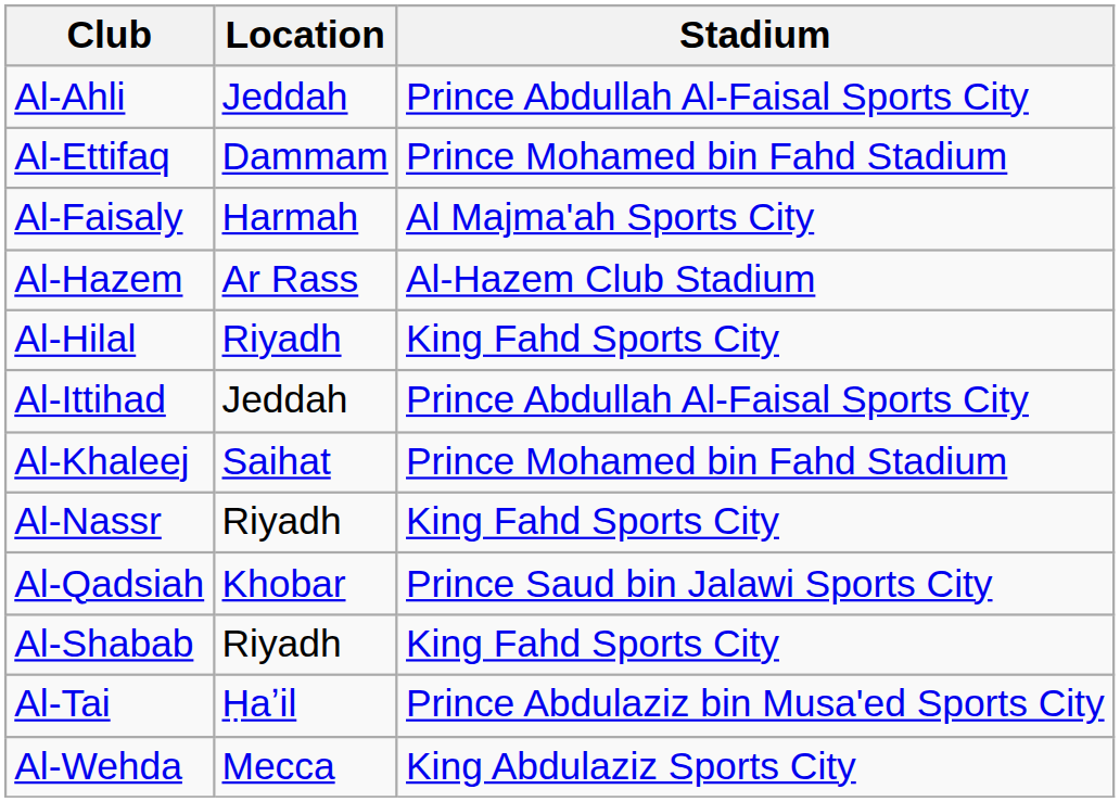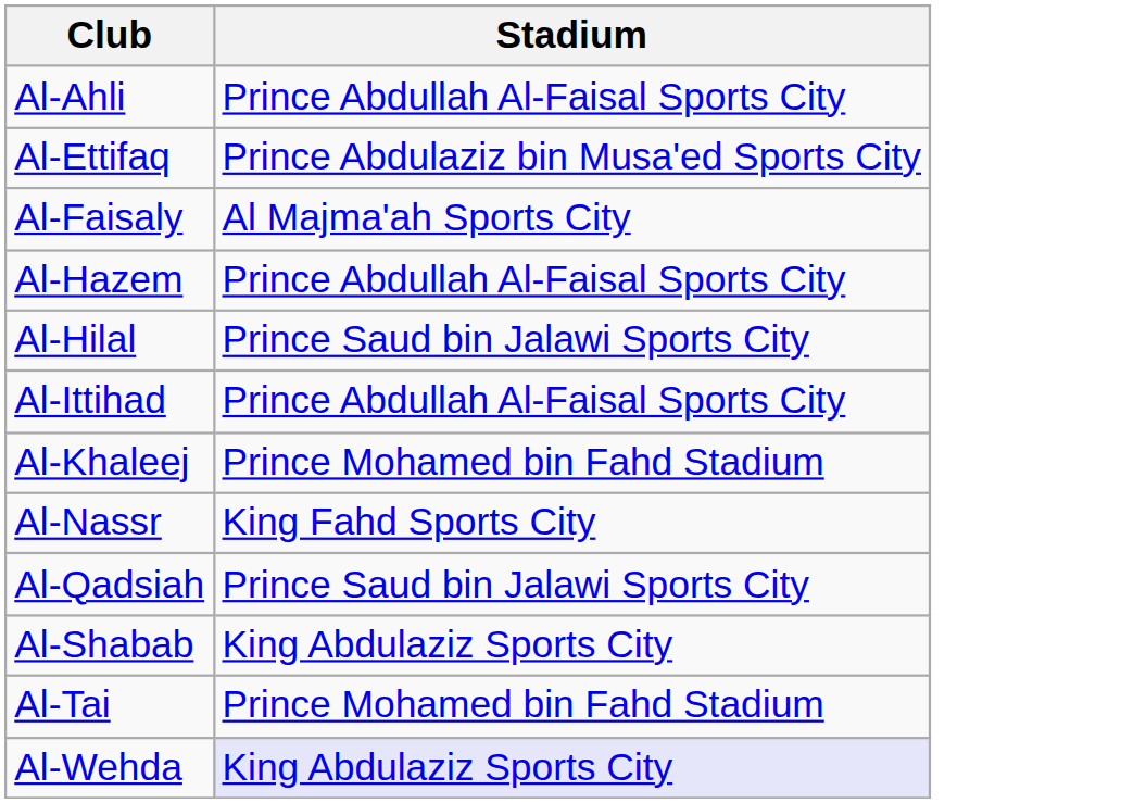- column: Location | Jeddah | Dammam | Harmah | Ar Rass | Riyadh | Jeddah | Saihat | Riyadh | Khobar | Riyadh | Ḥaʼil | Mecca
Al-Ettifaq | Stadium: Prince Mohamed bin Fahd Stadium -> Prince Abdulaziz bin Musa'ed Sports City
Al-Hazem | Stadium: Al-Hazem Club Stadium -> Prince Abdullah Al-Faisal Sports City
Al-Hilal | Stadium: King Fahd Sports City -> Prince Saud bin Jalawi Sports City
Al-Shabab | Stadium: King Fahd Sports City -> King Abdulaziz Sports City
Al-Tai | Stadium: Prince Abdulaziz bin Musa'ed Sports City -> Prince Mohamed bin Fahd Stadium
Al-Wehda | Stadium: no background -> lavender background
